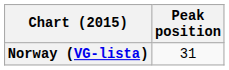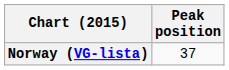Norway (VG-lista) | Peak position: 31 -> 37
